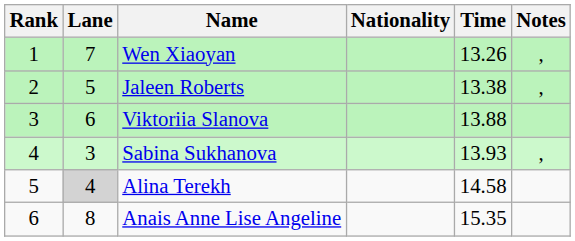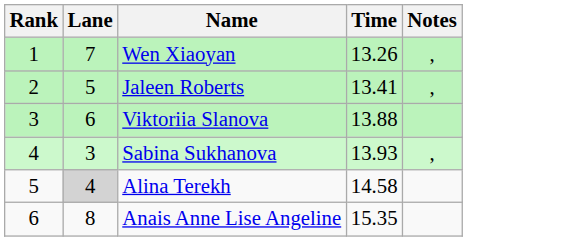- column: Nationality
Jaleen Roberts | Time: 13.38 -> 13.41
